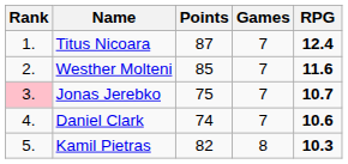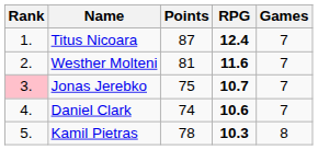columns swapped: Games <-> RPG
Westher Molteni | Points: 85 -> 81
Kamil Pietras | Points: 82 -> 78
